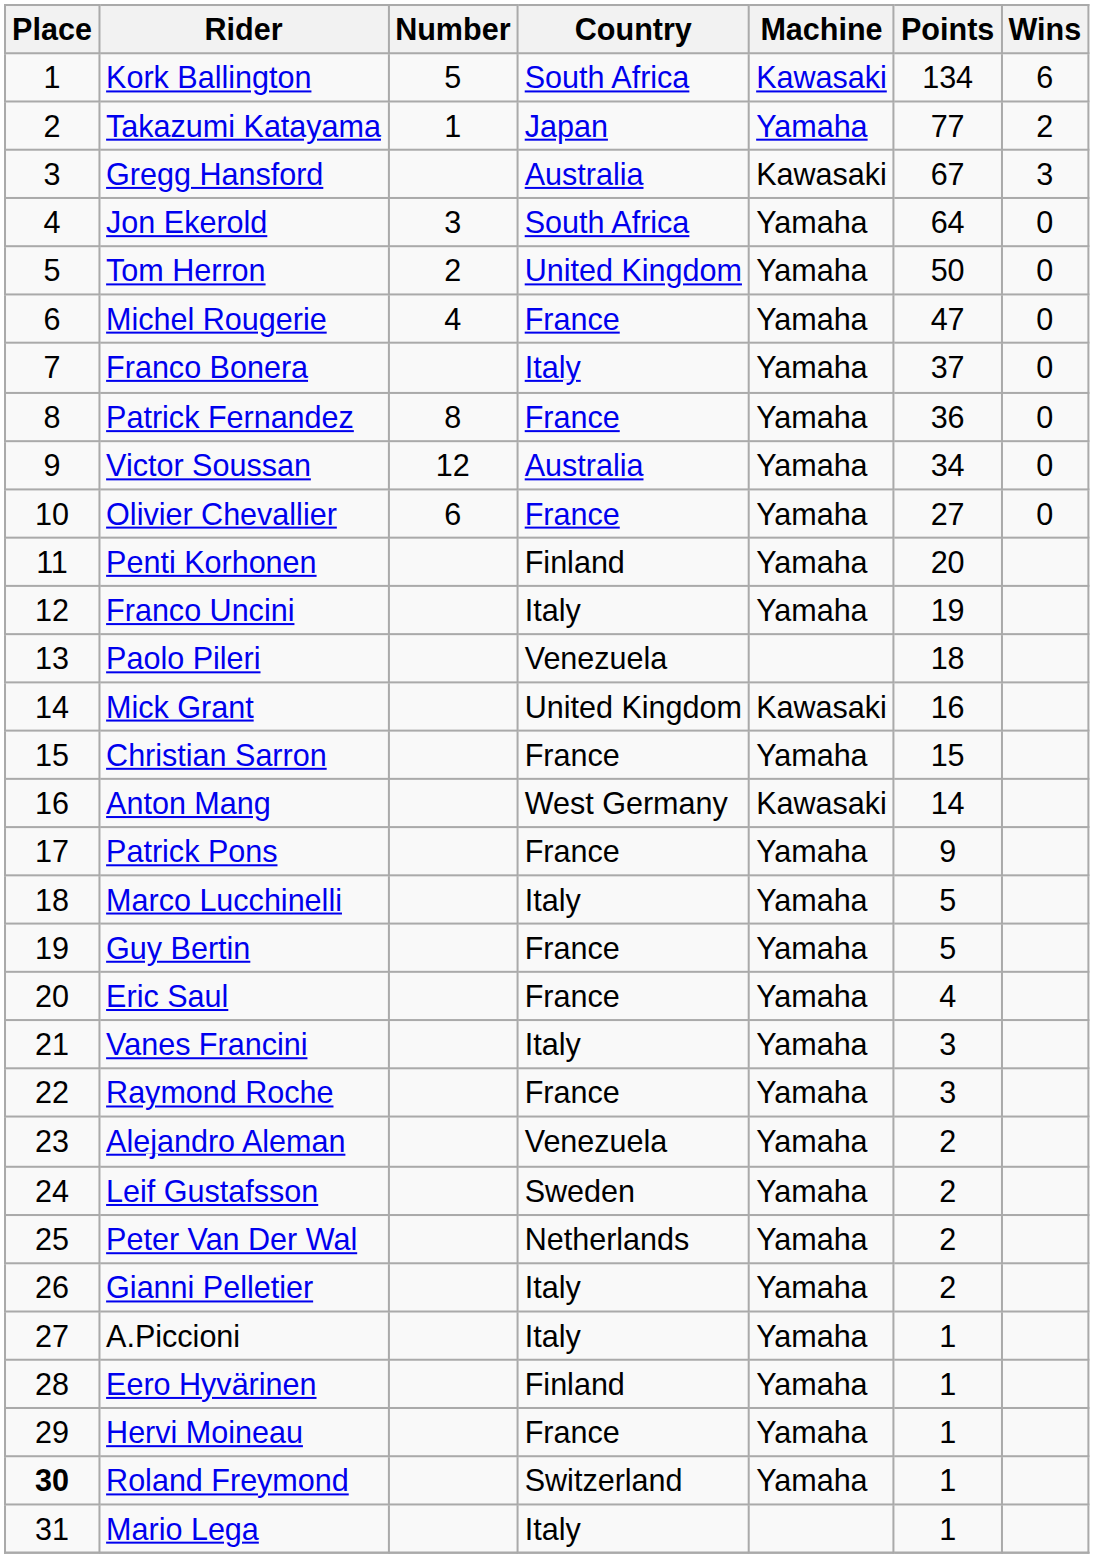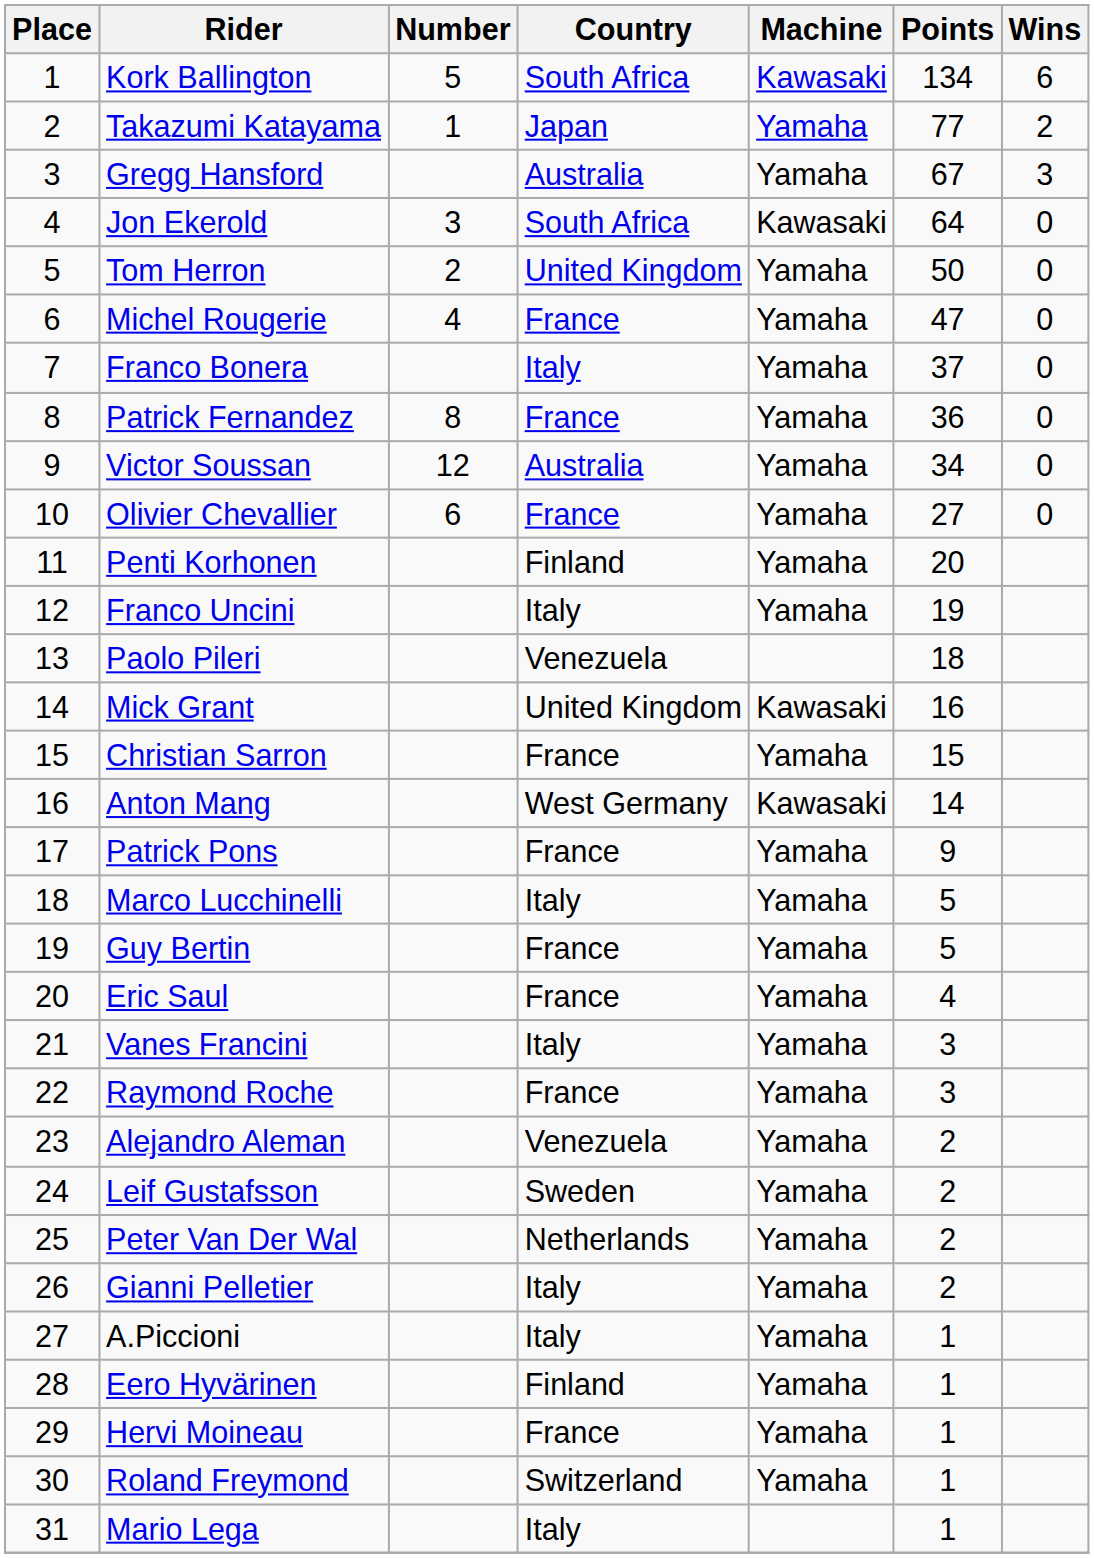Gregg Hansford | Machine: Kawasaki -> Yamaha
Jon Ekerold | Machine: Yamaha -> Kawasaki
Roland Freymond | Place: bold -> normal
